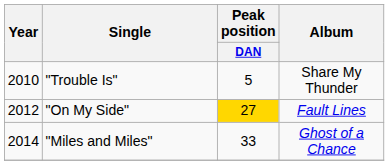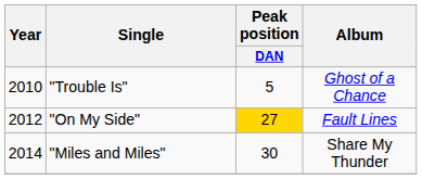"Trouble Is" | Album: Share My Thunder -> Ghost of a Chance
"Miles and Miles" | Peak position / DAN: 33 -> 30
"Miles and Miles" | Album: Ghost of a Chance -> Share My Thunder
